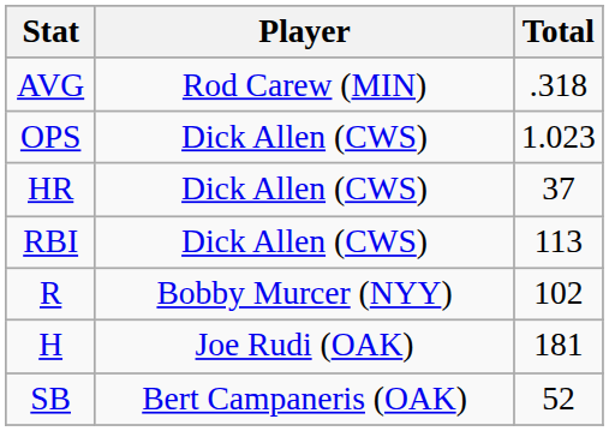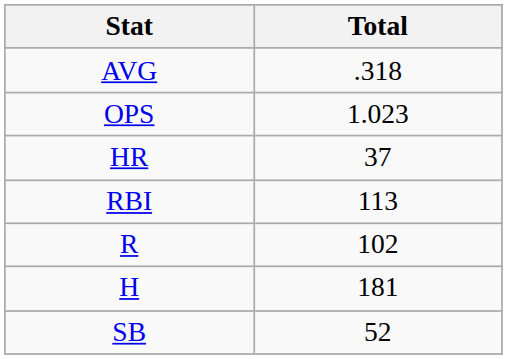- column: Player | Rod Carew (MIN) | Dick Allen (CWS) | Dick Allen (CWS) | Dick Allen (CWS) | Bobby Murcer (NYY) | Joe Rudi (OAK) | Bert Campaneris (OAK)
